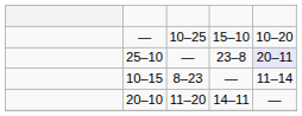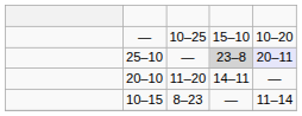25–10 | column 4: no background -> lightgrey background
rows swapped: 10–15 <-> 20–10
